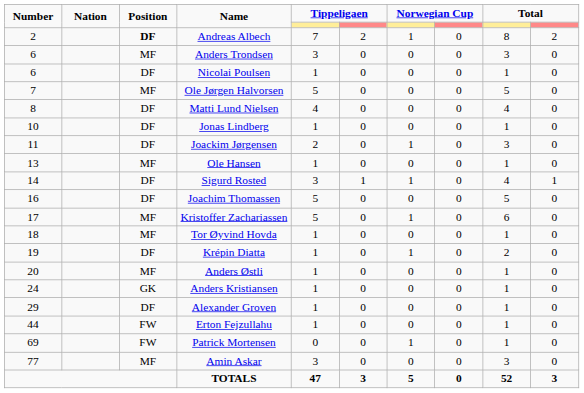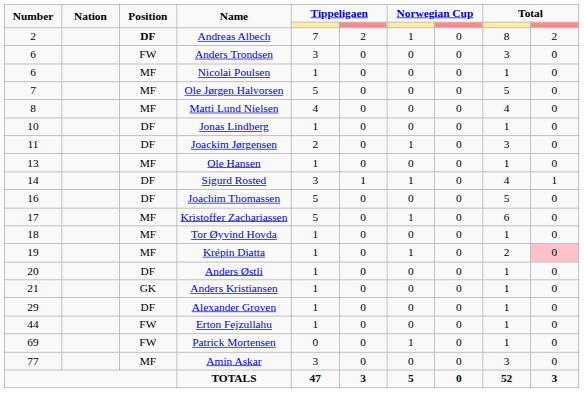Anders Trondsen | Position: MF -> FW
Nicolai Poulsen | Position: DF -> MF
Matti Lund Nielsen | Position: DF -> MF
Krépin Diatta | Position: DF -> MF
Krépin Diatta | column 10: no background -> pink background
Anders Østli | Position: MF -> DF
Anders Kristiansen | Number: 24 -> 21
